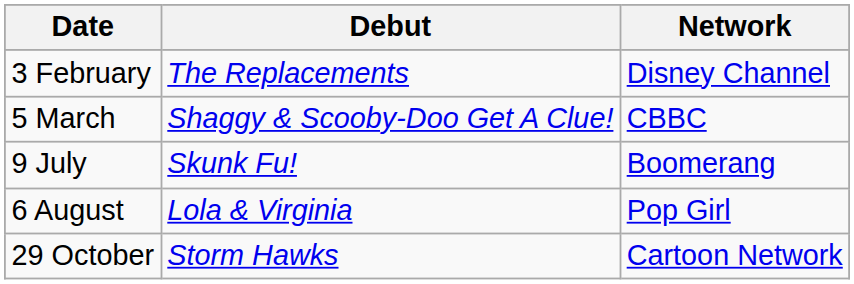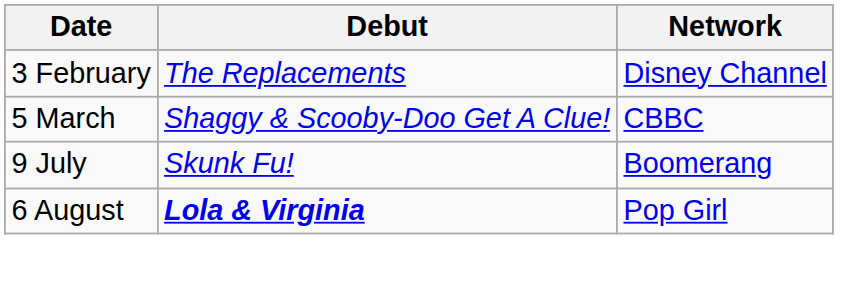6 August | Debut: normal -> bold
- row: 29 October | Storm Hawks | Cartoon Network
